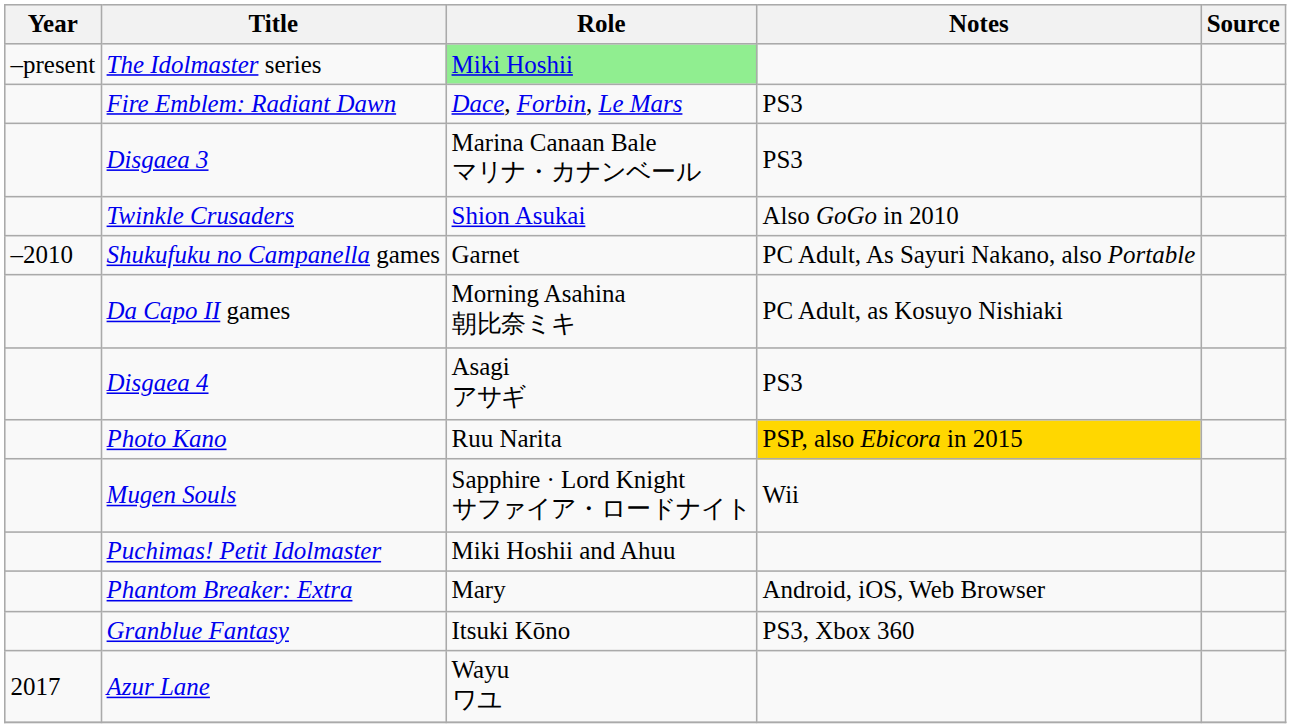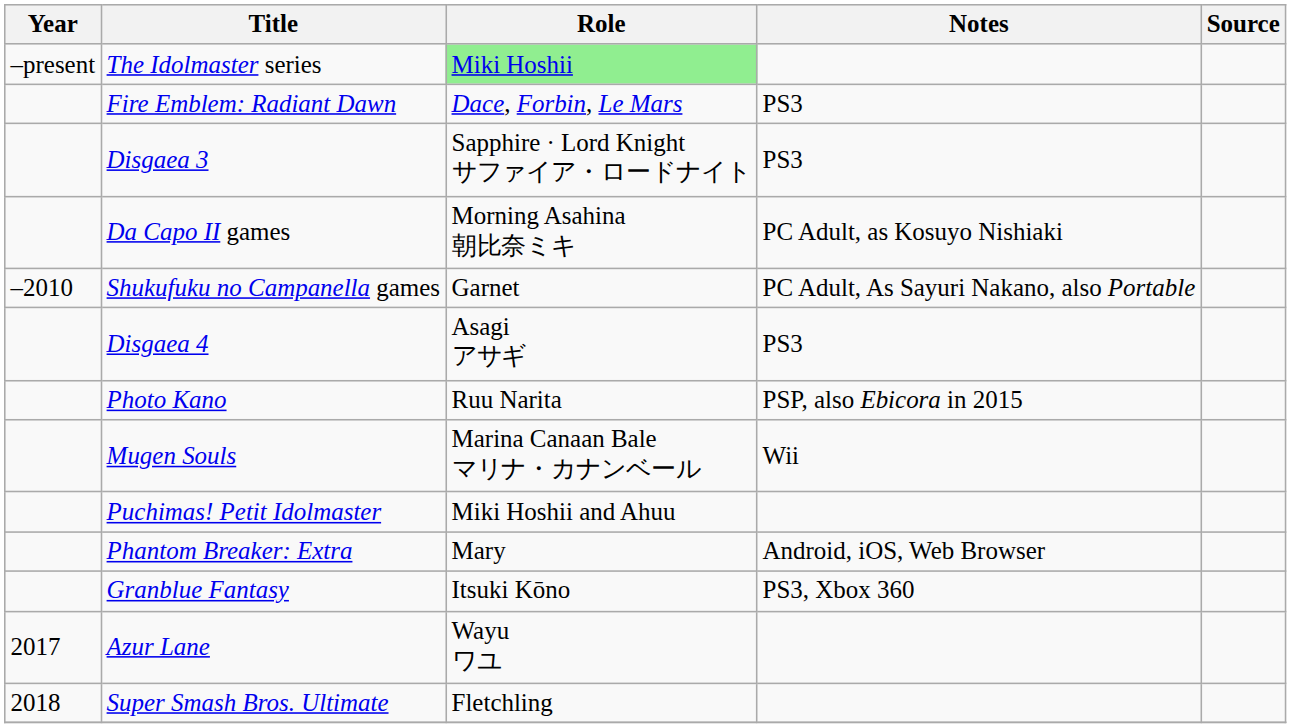Disgaea 3 | Role: Marina Canaan Bale マリナ・カナンベール -> Sapphire · Lord Knight サファイア・ロードナイト
- row: Twinkle Crusaders | Shion Asukai | Also GoGo in 2010
rows swapped: Shukufuku no Campanella games <-> Da Capo II games
Photo Kano | Notes: gold background -> no background
Mugen Souls | Role: Sapphire · Lord Knight サファイア・ロードナイト -> Marina Canaan Bale マリナ・カナンベール
+ row: 2018 | Super Smash Bros. Ultimate | Fletchling
